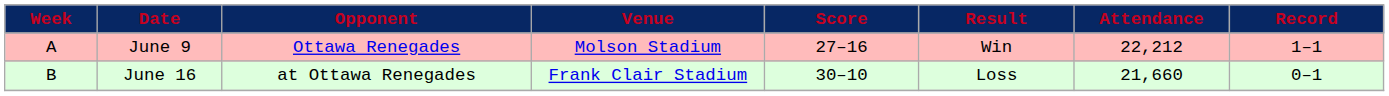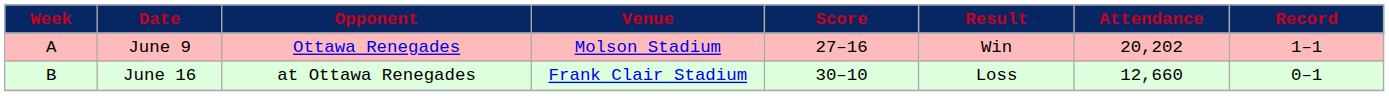June 9 | Attendance: 22,212 -> 20,202
June 16 | Attendance: 21,660 -> 12,660
